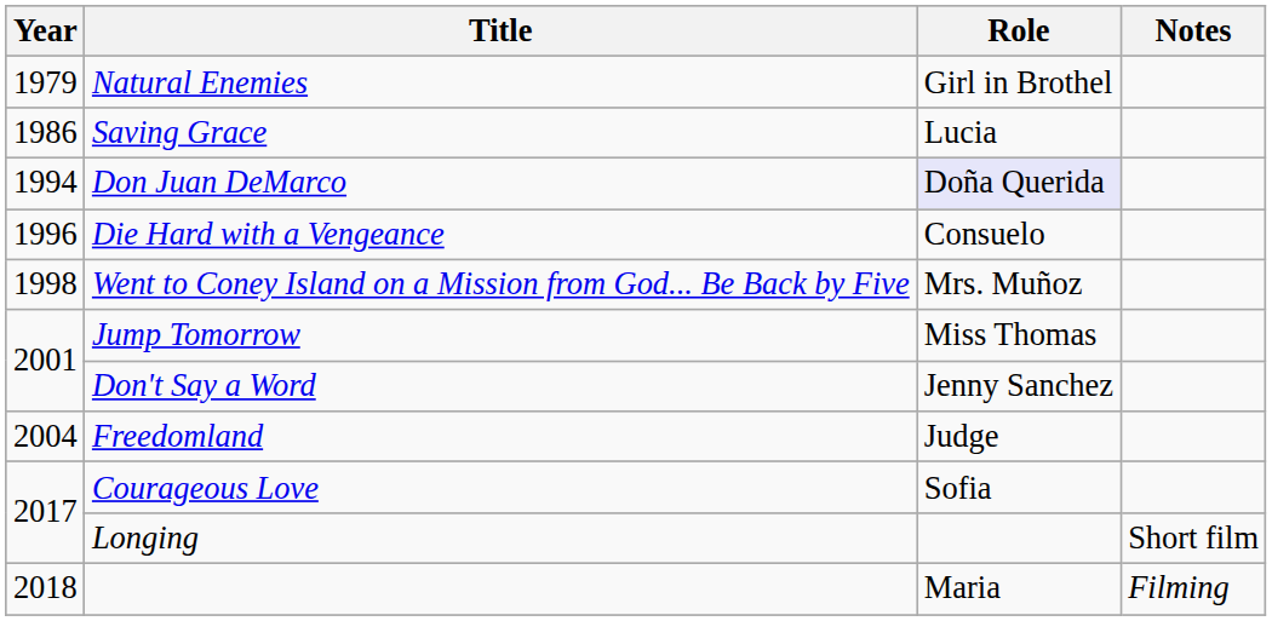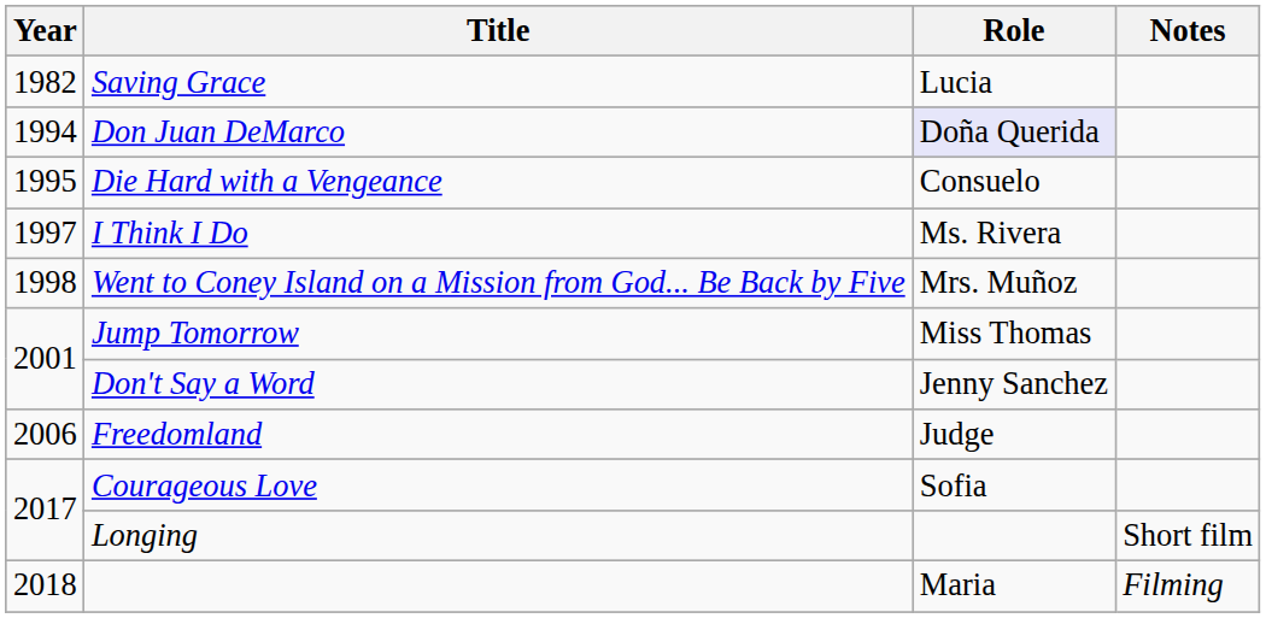- row: 1979 | Natural Enemies | Girl in Brothel
Saving Grace | Year: 1986 -> 1982
Die Hard with a Vengeance | Year: 1996 -> 1995
+ row: 1997 | I Think I Do | Ms. Rivera
Freedomland | Year: 2004 -> 2006
